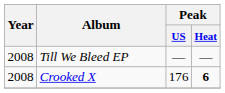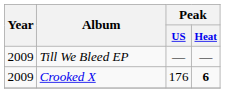Till We Bleed EP | Year: 2008 -> 2009
Crooked X | Year: 2008 -> 2009
